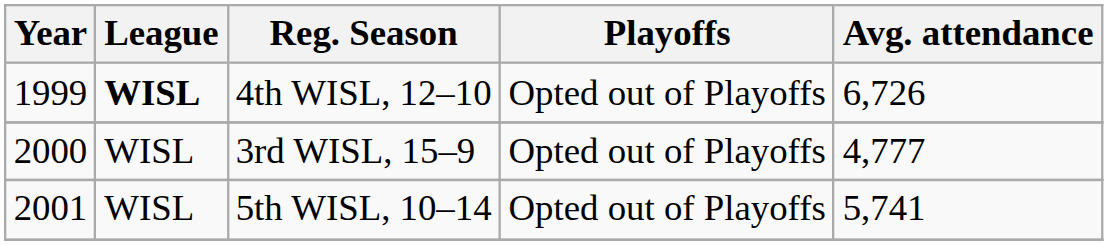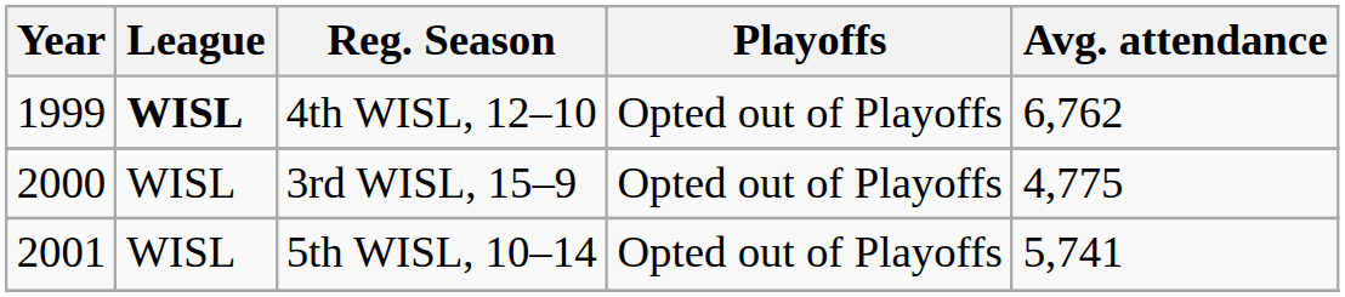4th WISL, 12–10 | Avg. attendance: 6,726 -> 6,762
3rd WISL, 15–9 | Avg. attendance: 4,777 -> 4,775
